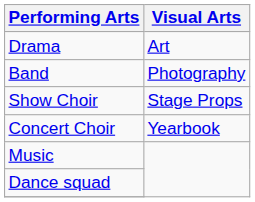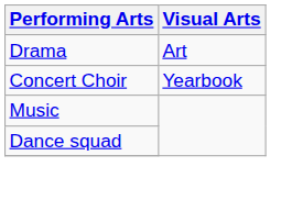- row: Band | Photography
- row: Show Choir | Stage Props
